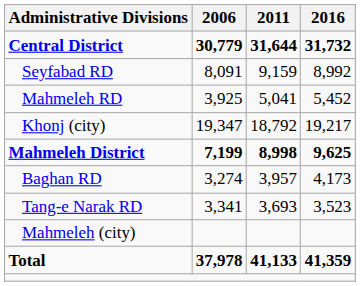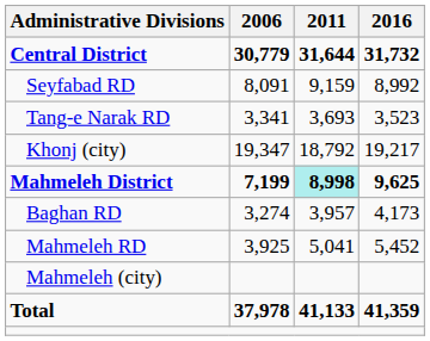rows swapped: Tang-e Narak RD <-> Mahmeleh RD
Mahmeleh District | 2011: no background -> paleturquoise background
